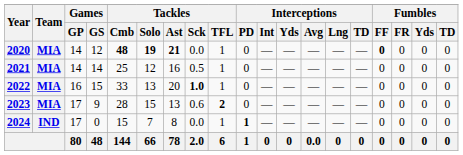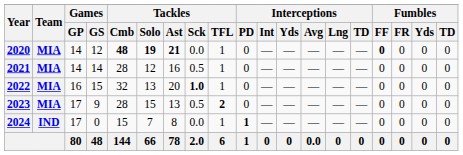2021 | Tackles / Cmb: 25 -> 28
2022 | Tackles / Cmb: 33 -> 32
2023 | Tackles / Sck: 0.6 -> 0.5
